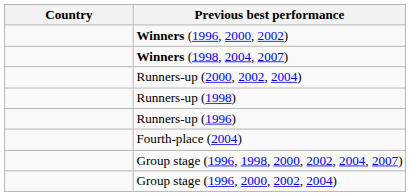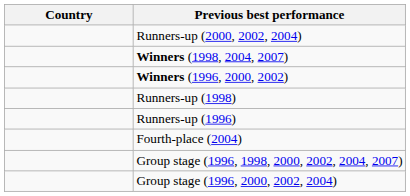rows swapped: Winners (1996, 2000, 2002) <-> Runners-up (2000, 2002, 2004)
